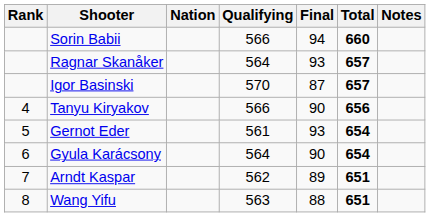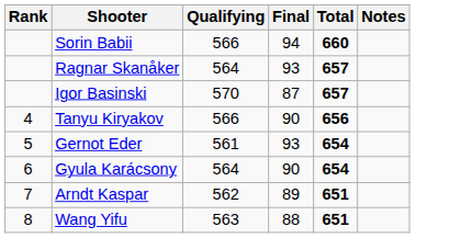- column: Nation
